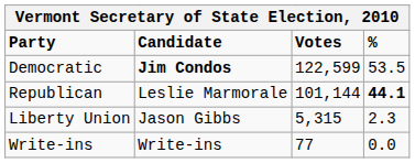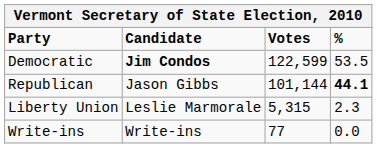Republican | Candidate: Leslie Marmorale -> Jason Gibbs
Liberty Union | Candidate: Jason Gibbs -> Leslie Marmorale
